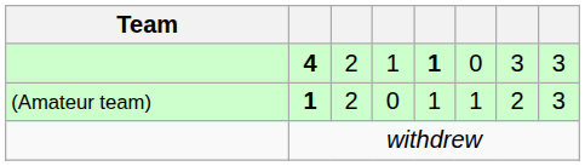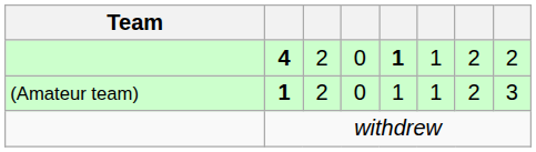4 | column 4: 1 -> 0
4 | column 6: 0 -> 1
4 | column 7: 3 -> 2
4 | column 8: 3 -> 2
